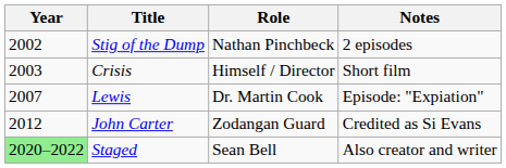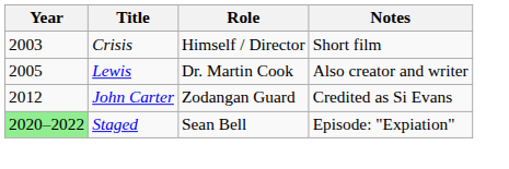- row: 2002 | Stig of the Dump | Nathan Pinchbeck | 2 episodes
Lewis | Year: 2007 -> 2005
Lewis | Notes: Episode: "Expiation" -> Also creator and writer
Staged | Notes: Also creator and writer -> Episode: "Expiation"
